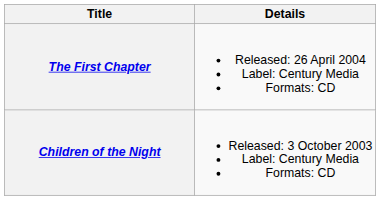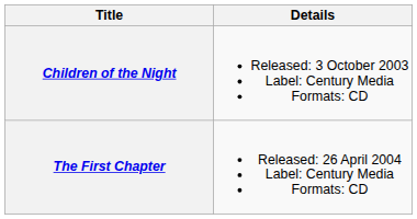rows swapped: Children of the Night <-> The First Chapter
